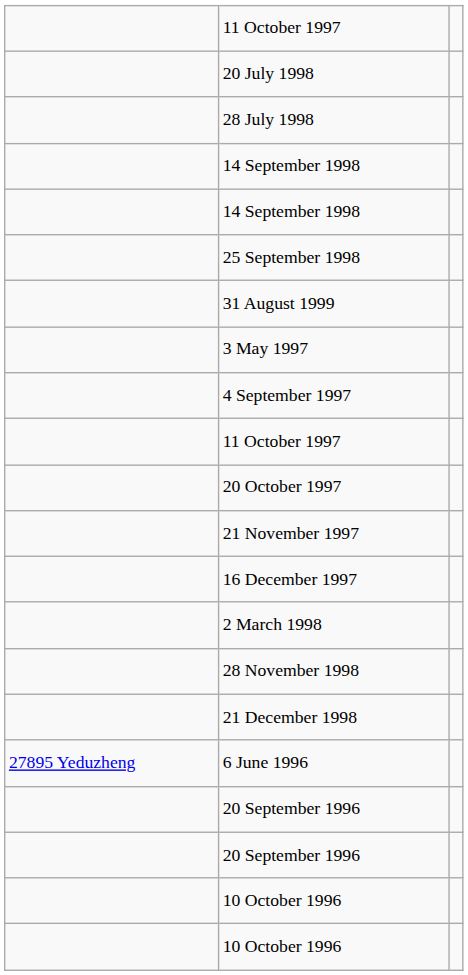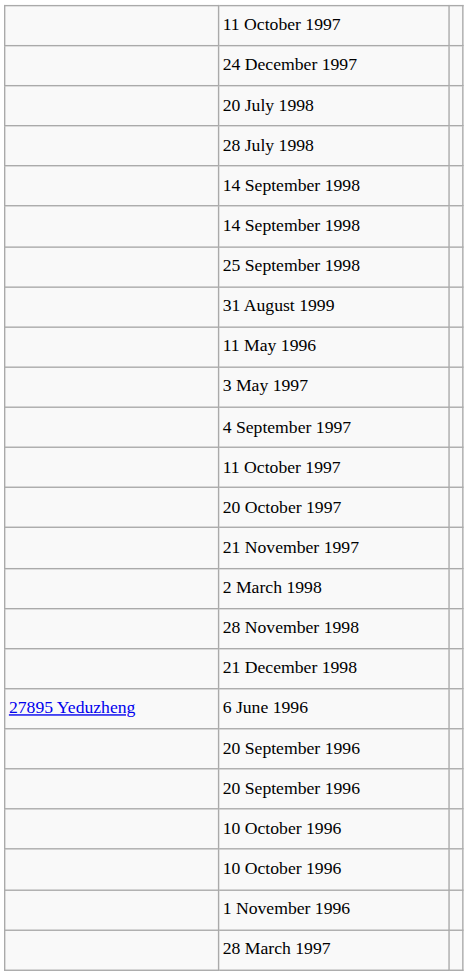+ row: 24 December 1997
+ row: 11 May 1996
- row: 16 December 1997
+ row: 1 November 1996
+ row: 28 March 1997
